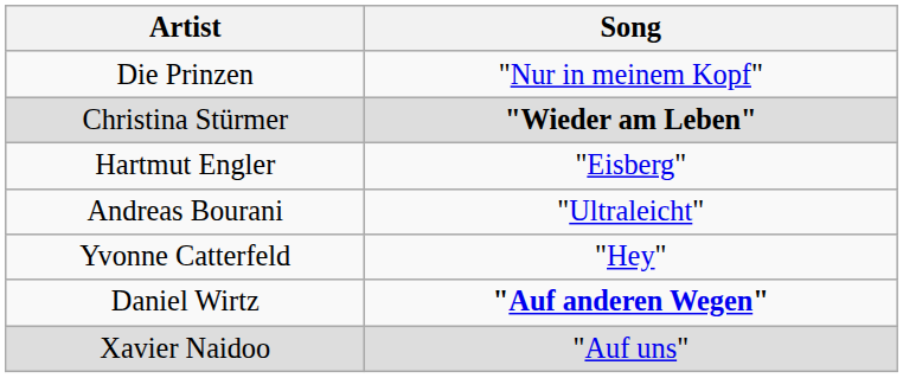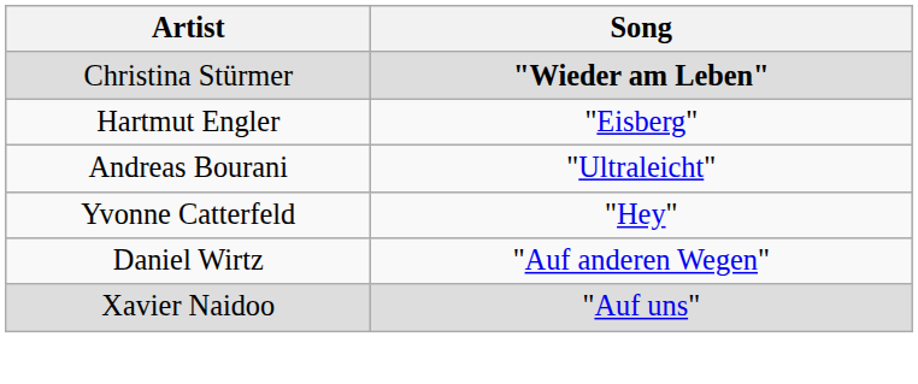- row: Die Prinzen | "Nur in meinem Kopf"
Daniel Wirtz | Song: bold -> normal
